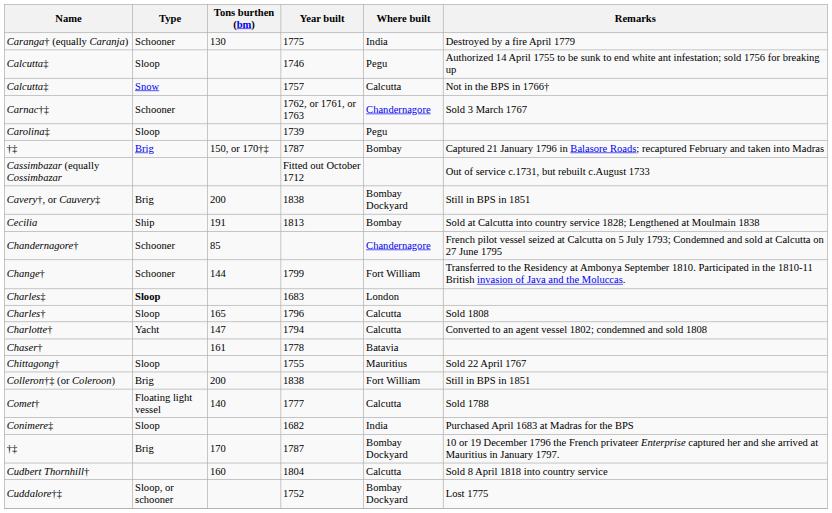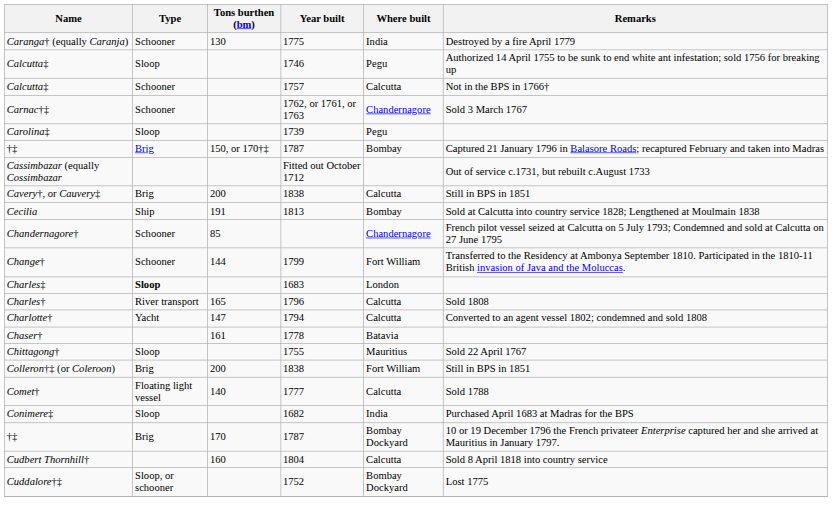Calcutta‡ / 1757 | Type: Snow -> Schooner
Cavery†, or Cauvery‡ | Where built: Bombay Dockyard -> Calcutta
Charles† | Type: Sloop -> River transport
